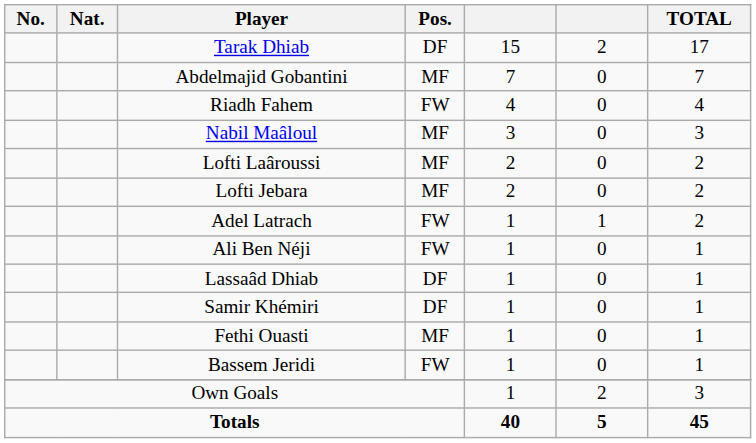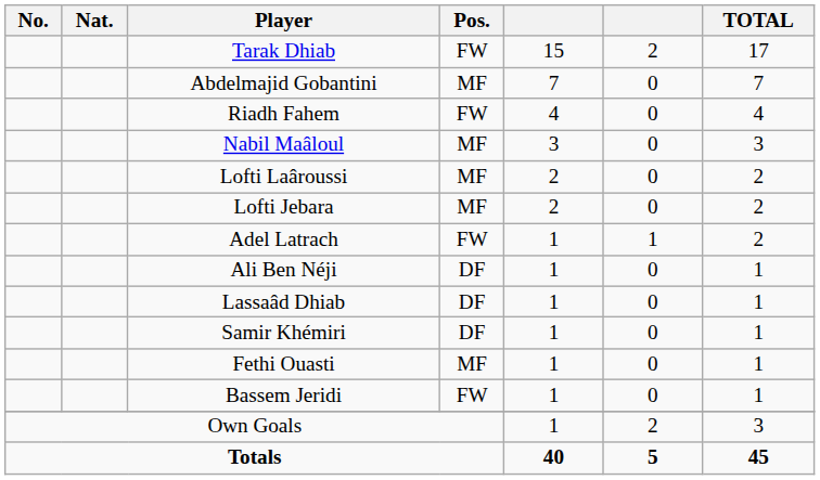Tarak Dhiab | Pos.: DF -> FW
Ali Ben Néji | Pos.: FW -> DF
